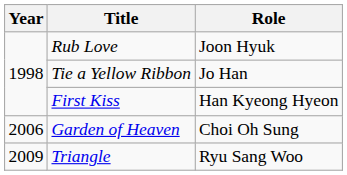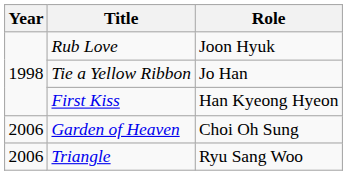Triangle | Year: 2009 -> 2006
